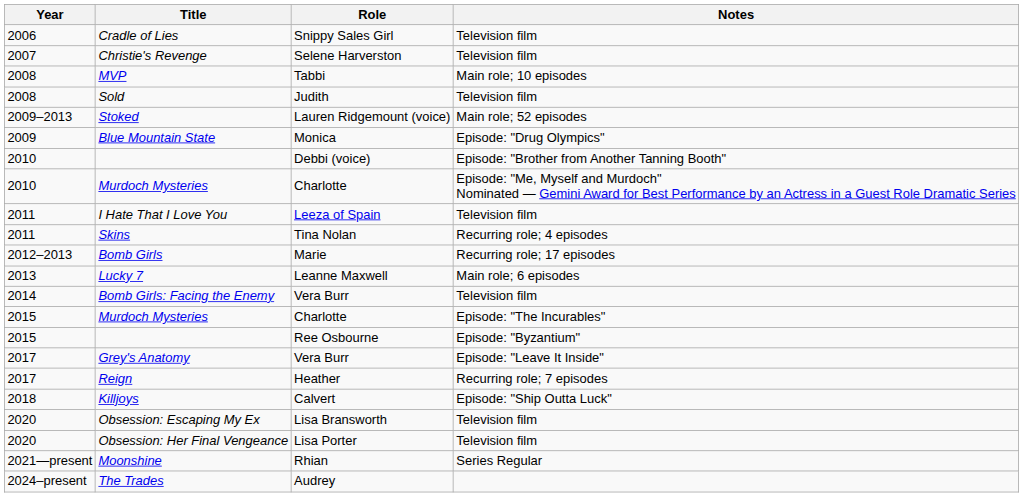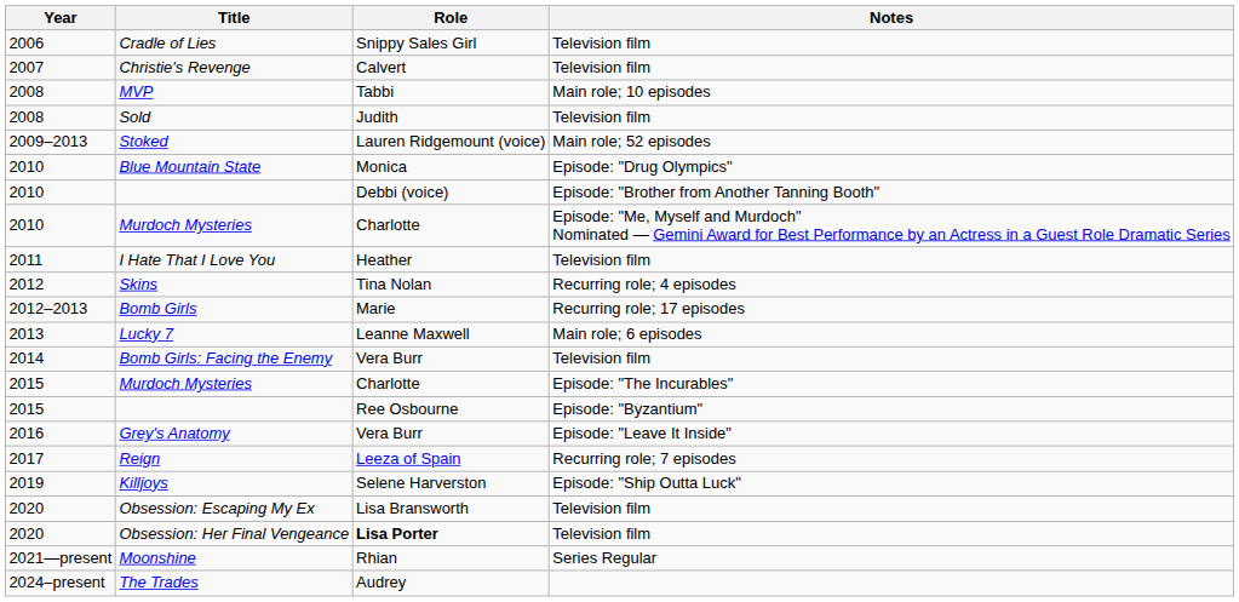Christie's Revenge | Role: Selene Harverston -> Calvert
Blue Mountain State | Year: 2009 -> 2010
I Hate That I Love You | Role: Leeza of Spain -> Heather
Skins | Year: 2011 -> 2012
Grey's Anatomy | Year: 2017 -> 2016
Reign | Role: Heather -> Leeza of Spain
Killjoys | Year: 2018 -> 2019
Killjoys | Role: Calvert -> Selene Harverston
Obsession: Her Final Vengeance | Role: normal -> bold
